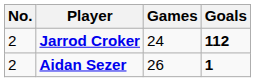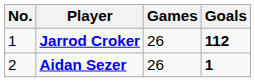Jarrod Croker | No.: 2 -> 1
Jarrod Croker | Games: 24 -> 26
